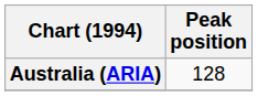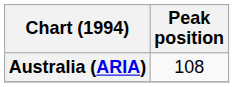Australia (ARIA) | Peak position: 128 -> 108
